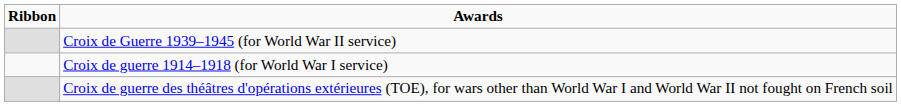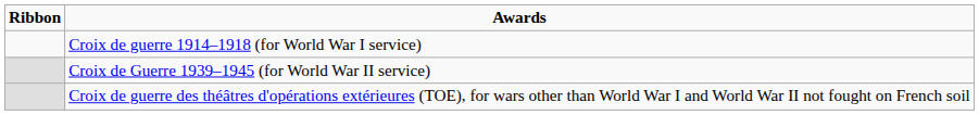rows swapped: Croix de guerre 1914–1918 (for World War I service) <-> Croix de Guerre 1939–1945 (for World War II service)
